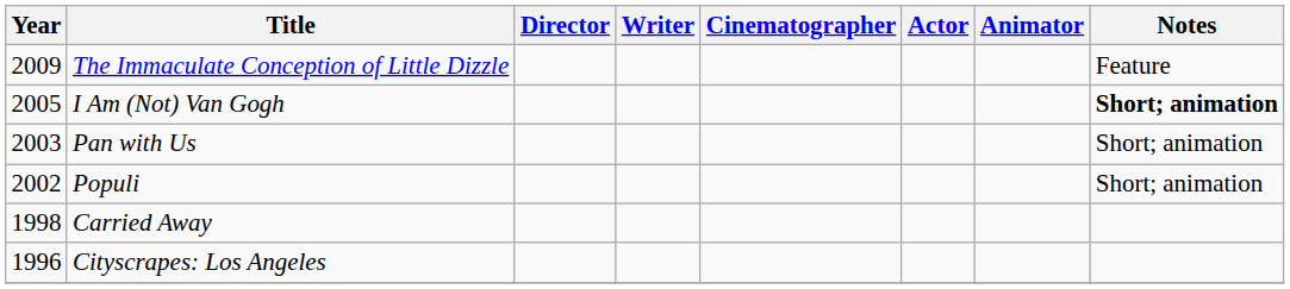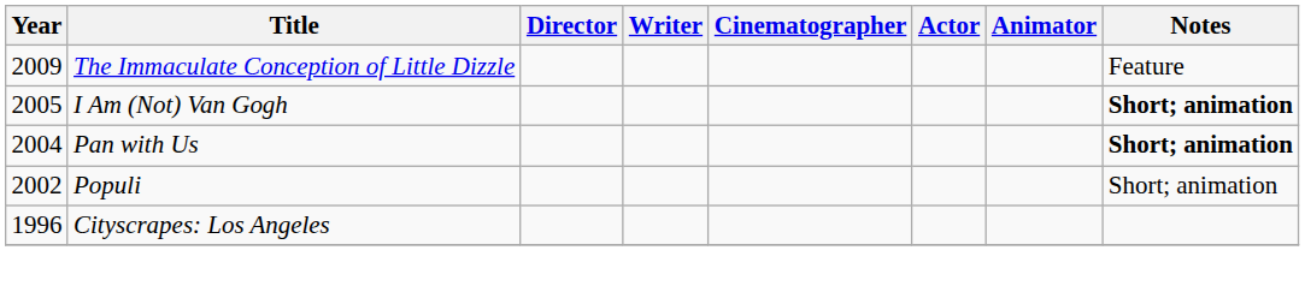Pan with Us | Year: 2003 -> 2004
Pan with Us | Notes: normal -> bold
- row: 1998 | Carried Away
